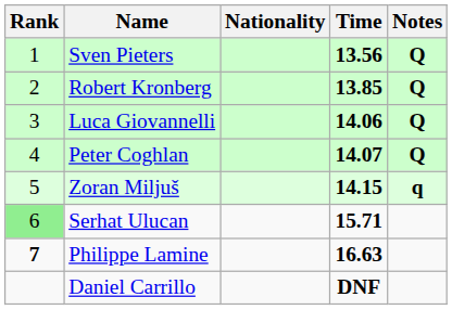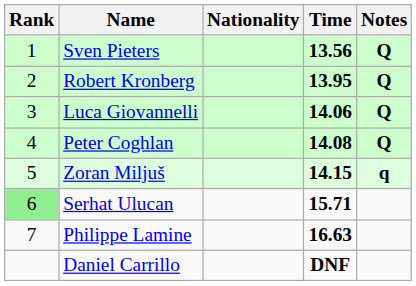Robert Kronberg | Time: 13.85 -> 13.95
Peter Coghlan | Time: 14.07 -> 14.08
Philippe Lamine | Rank: bold -> normal
